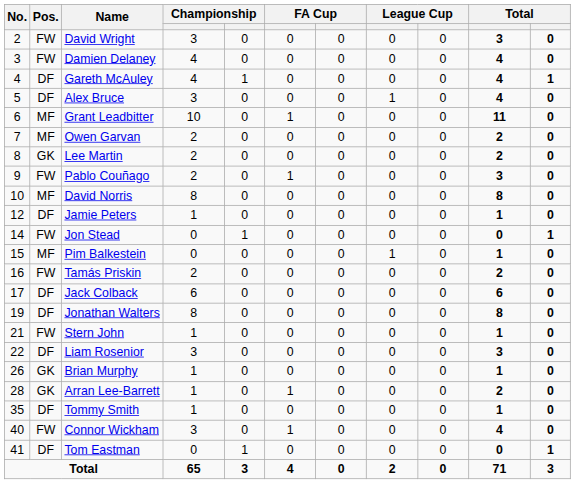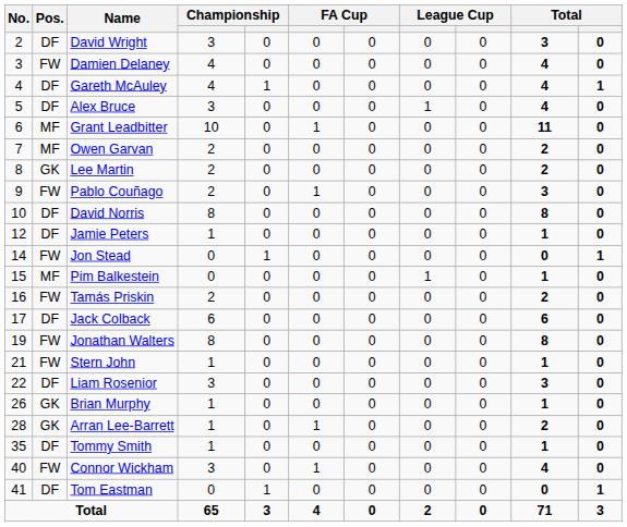David Wright | Pos.: FW -> DF
David Norris | Pos.: MF -> DF
Jonathan Walters | Pos.: DF -> FW
